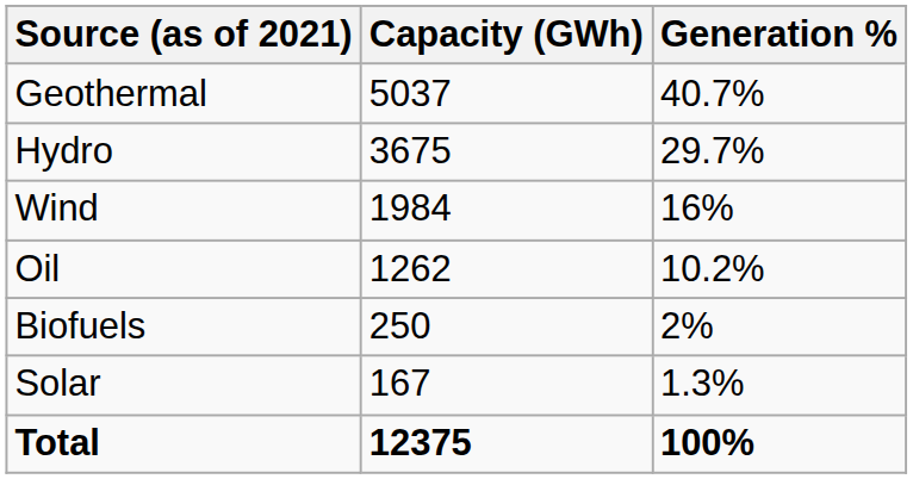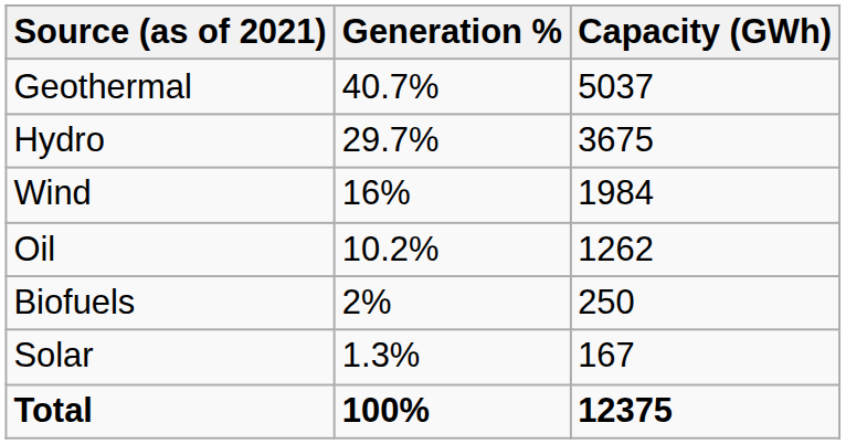columns swapped: Capacity (GWh) <-> Generation %
